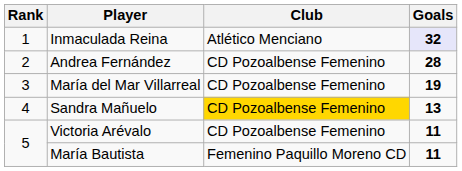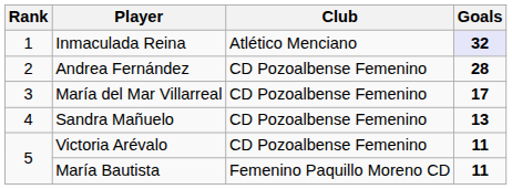María del Mar Villarreal | Goals: 19 -> 17
Sandra Mañuelo | Club: gold background -> no background
